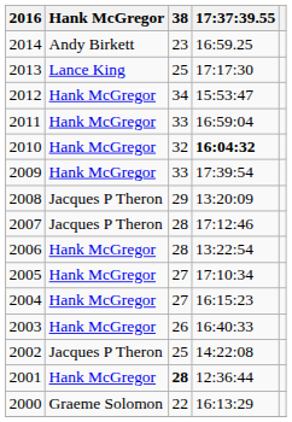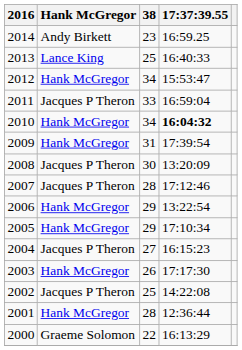2013 | 17:37:39.55: 17:17:30 -> 16:40:33
2011 | Hank McGregor: Hank McGregor -> Jacques P Theron
2010 | 38: 32 -> 34
2009 | 38: 33 -> 31
2008 | 38: 29 -> 30
2006 | 38: 28 -> 29
2005 | 38: 27 -> 29
2004 | Hank McGregor: Hank McGregor -> Jacques P Theron
2003 | 17:37:39.55: 16:40:33 -> 17:17:30
2001 | 38: bold -> normal
